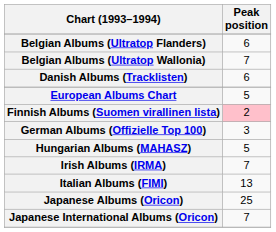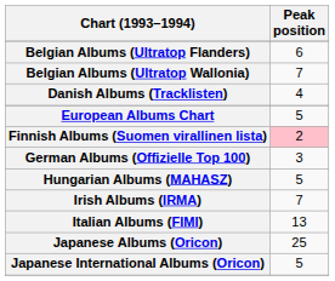Danish Albums (Tracklisten) | Peak position: 6 -> 4
Japanese International Albums (Oricon) | Peak position: 7 -> 5
